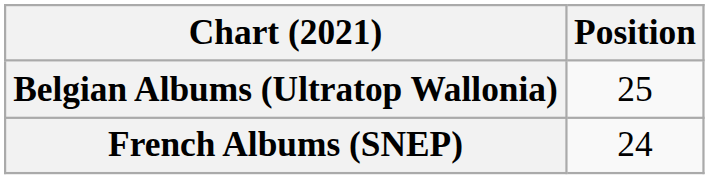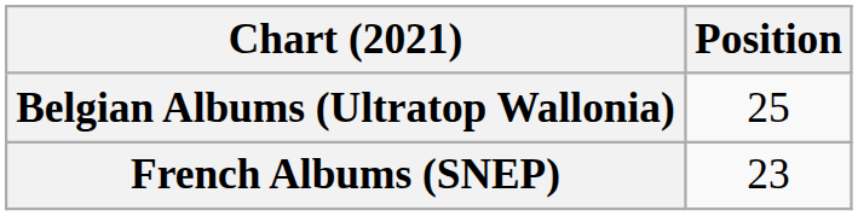French Albums (SNEP) | Position: 24 -> 23
